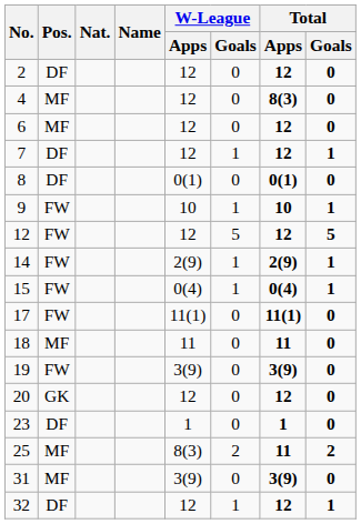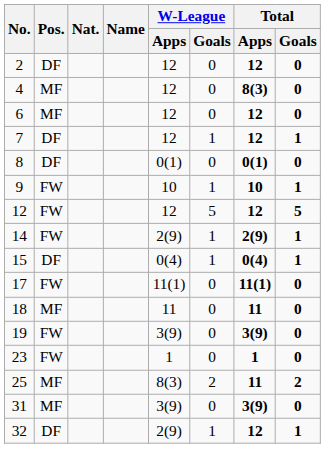15 | Pos.: FW -> DF
- row: 20 | GK | 12 | 0 | 12 | 0
23 | Pos.: DF -> FW
32 | W-League / Apps: 12 -> 2(9)
